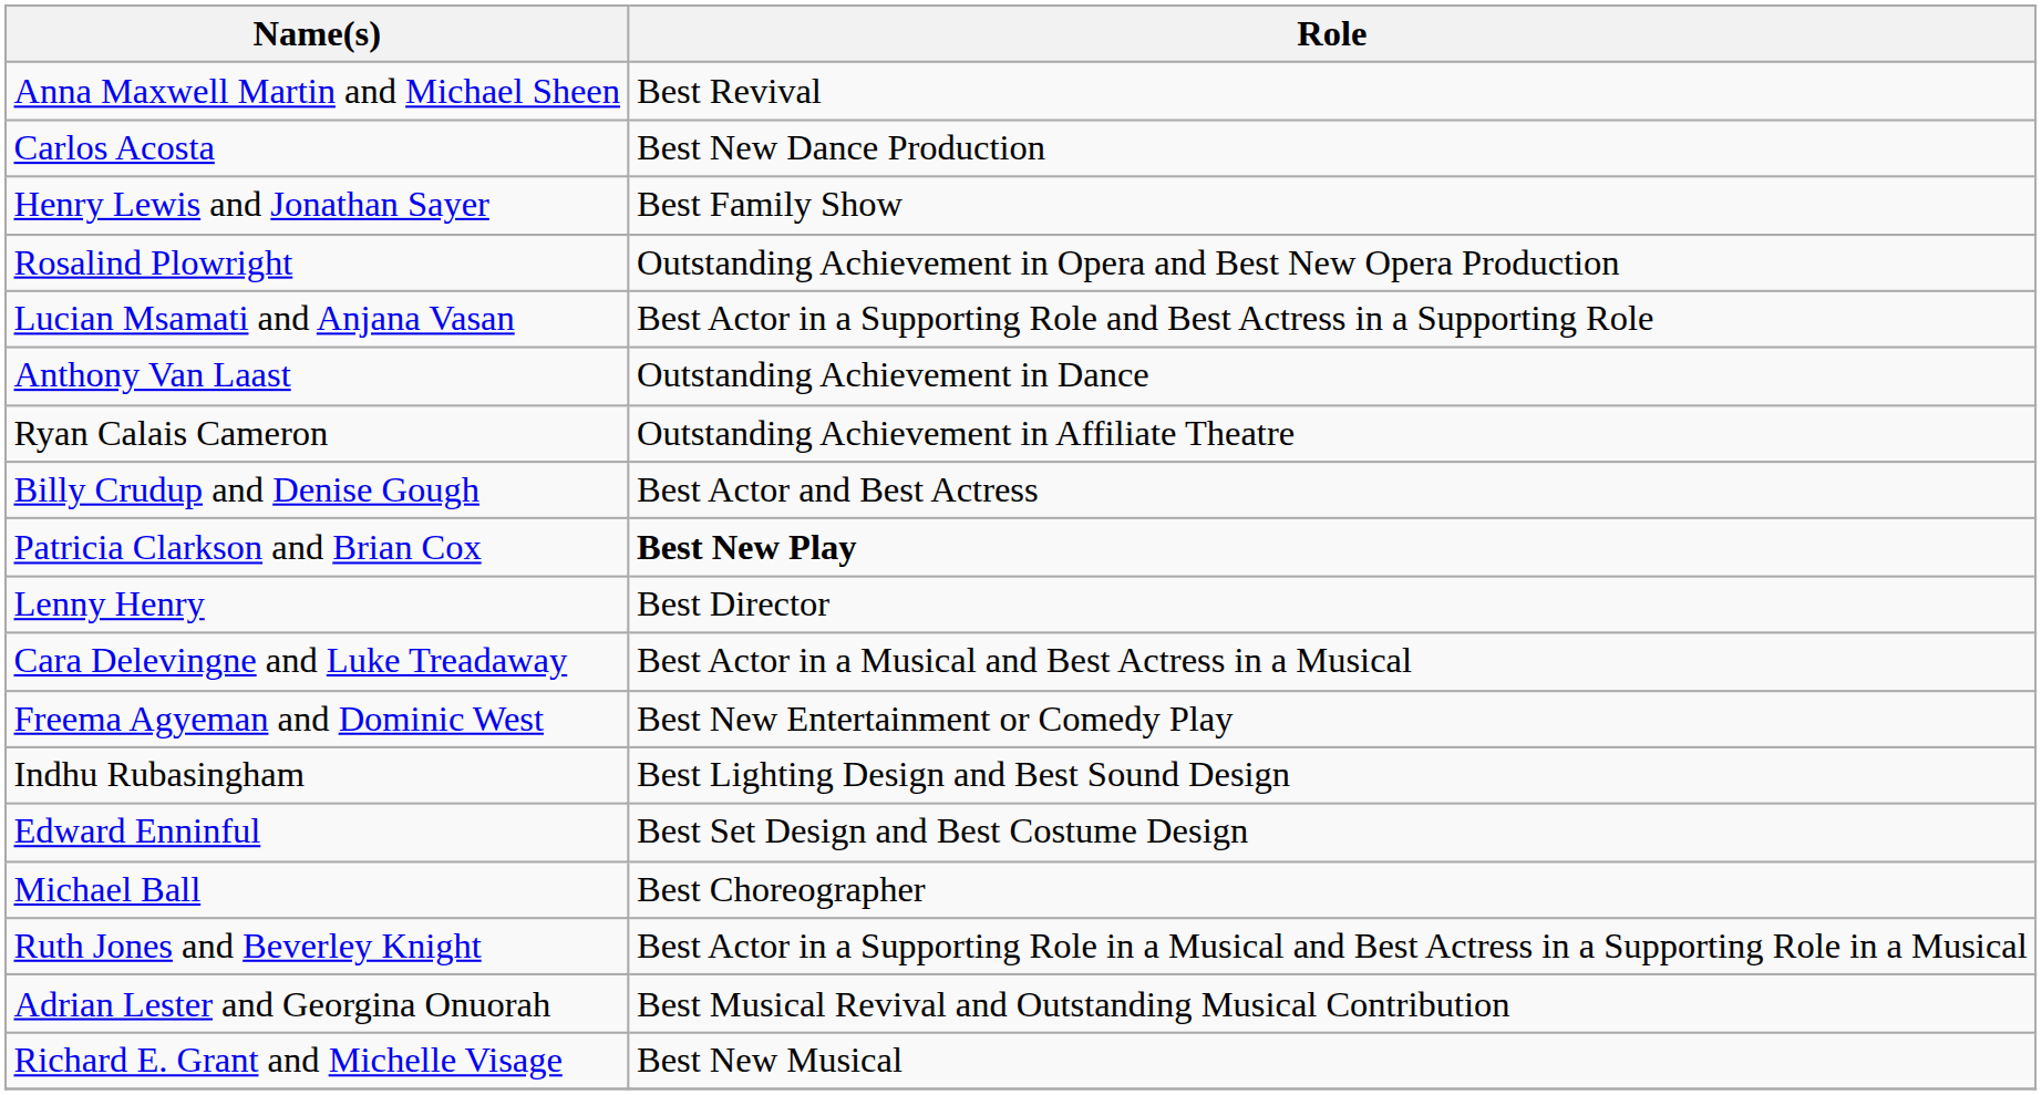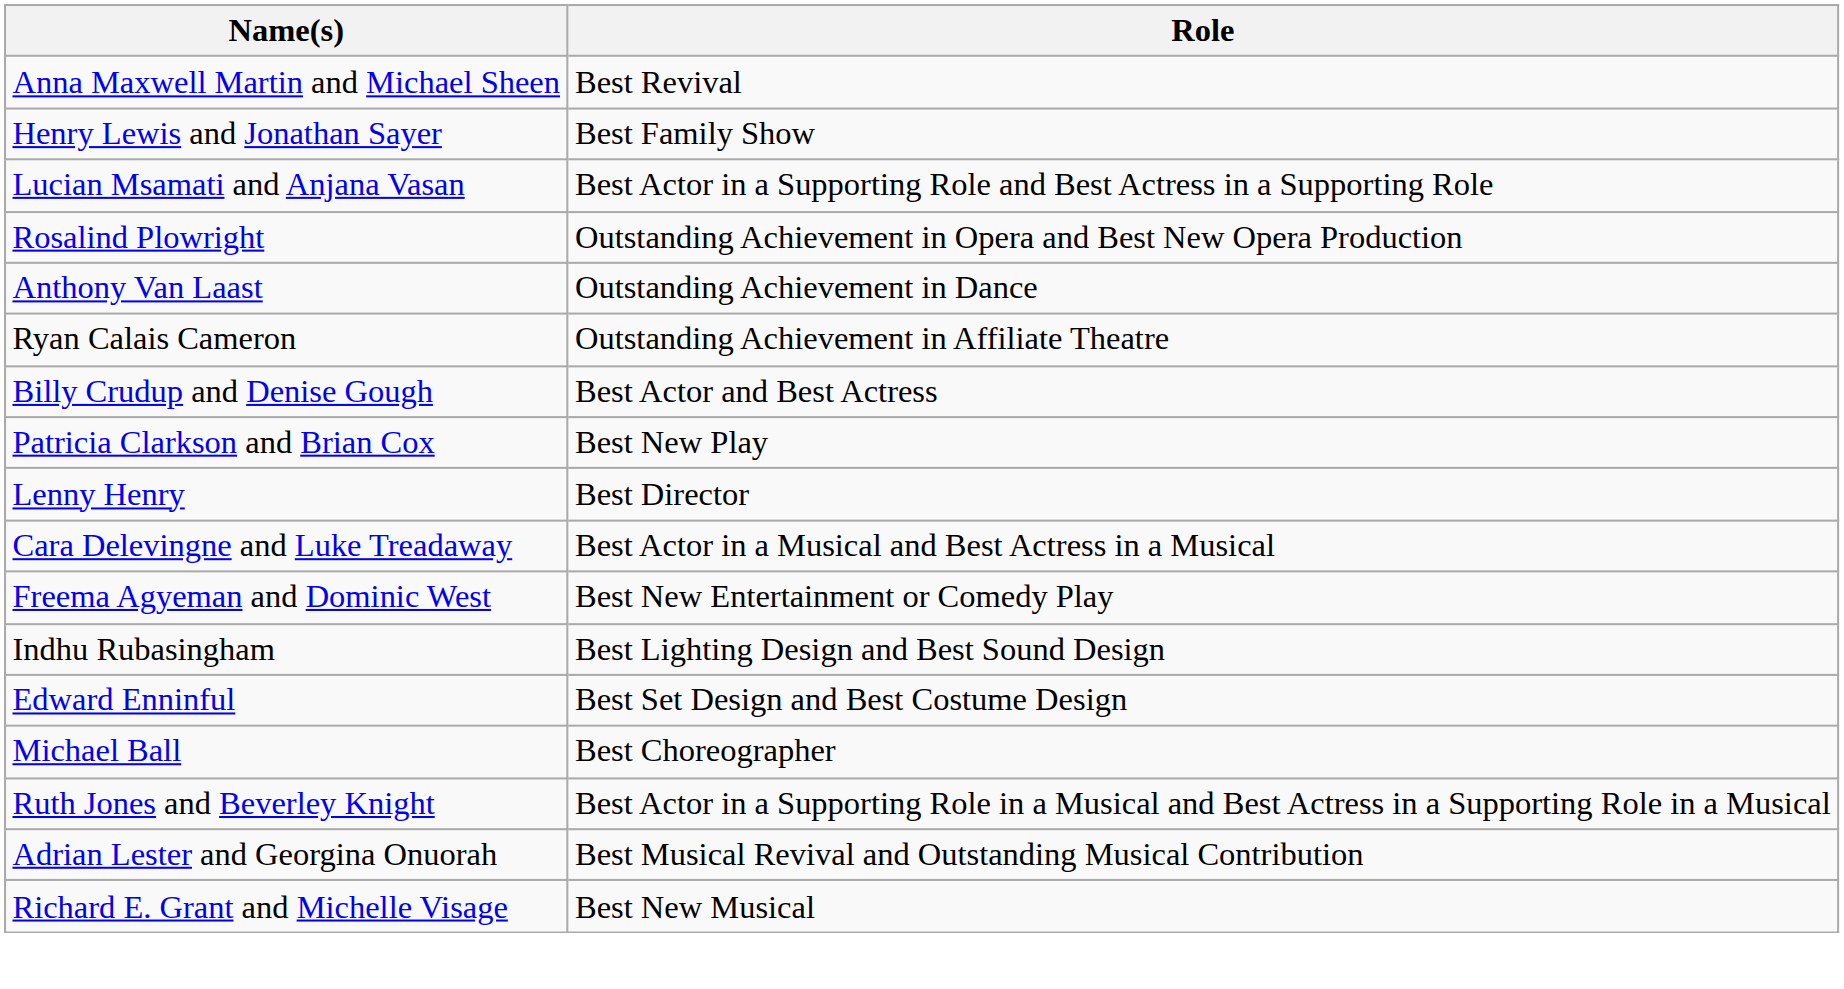- row: Carlos Acosta | Best New Dance Production
rows swapped: Lucian Msamati and Anjana Vasan <-> Rosalind Plowright
Patricia Clarkson and Brian Cox | Role: bold -> normal
